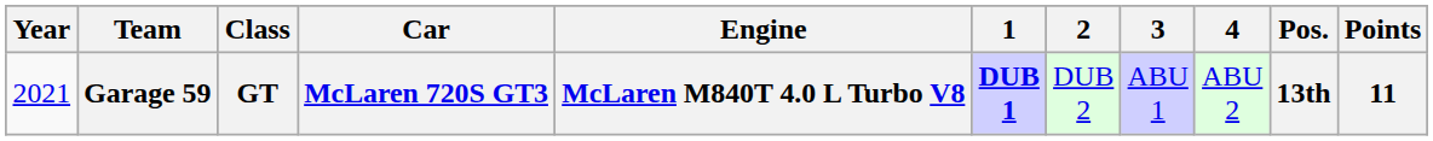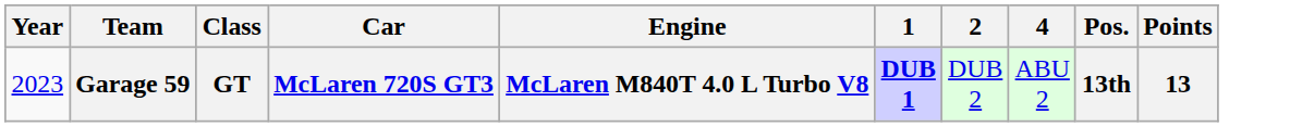- column: 3 | ABU 1
Garage 59 | Year: 2021 -> 2023
Garage 59 | Points: 11 -> 13
